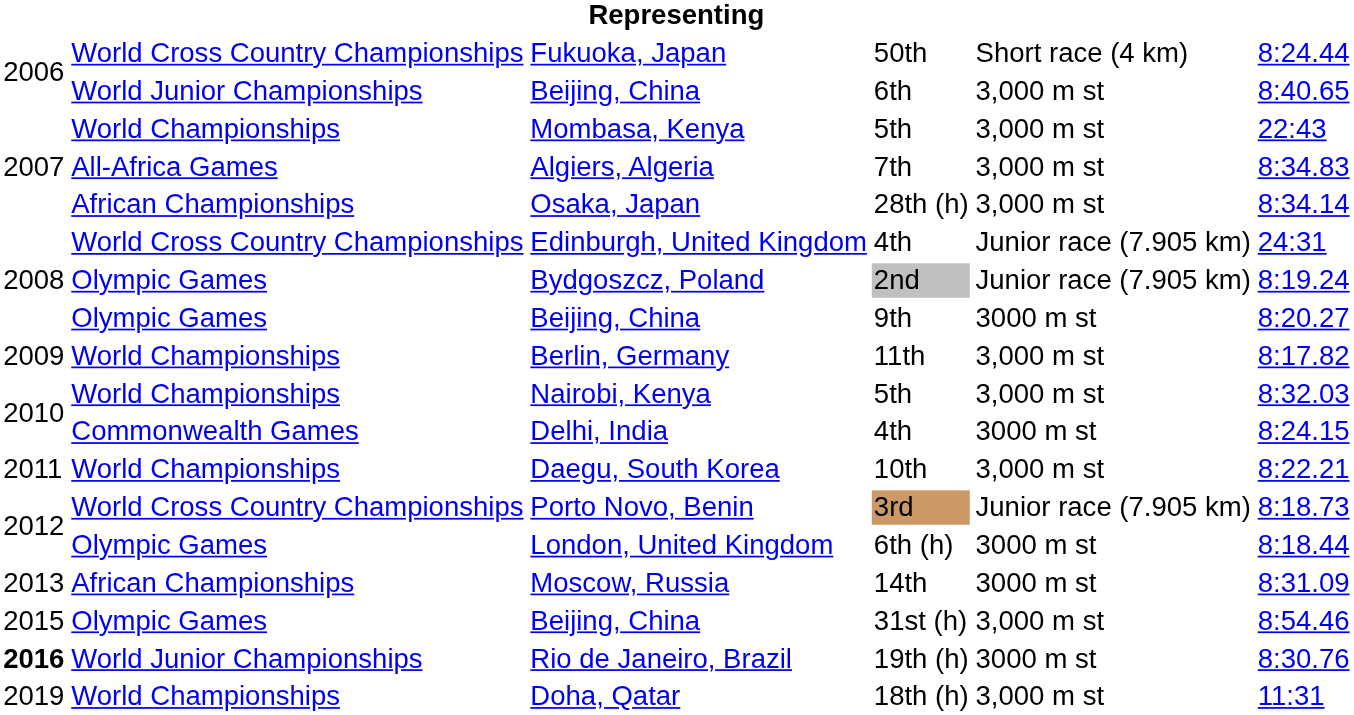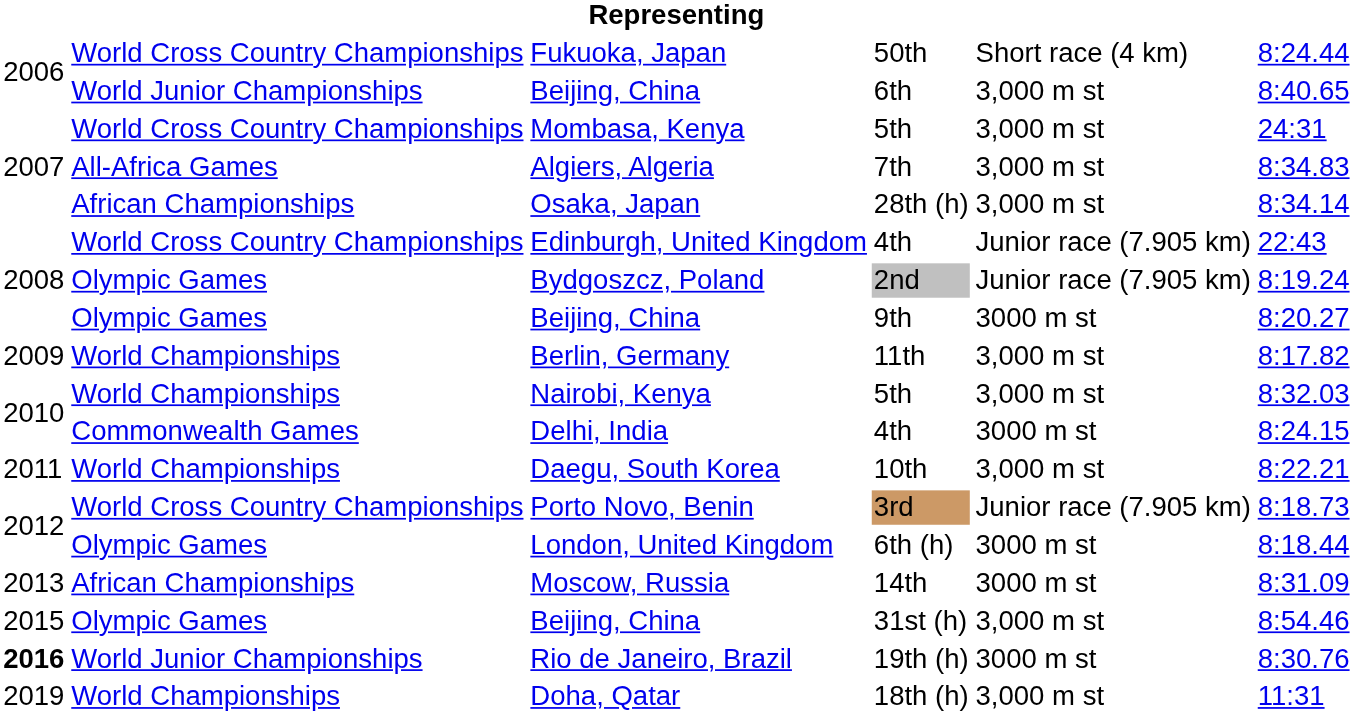Mombasa, Kenya | column 2: World Championships -> World Cross Country Championships
Mombasa, Kenya | column 6: 22:43 -> 24:31
Edinburgh, United Kingdom | column 6: 24:31 -> 22:43
